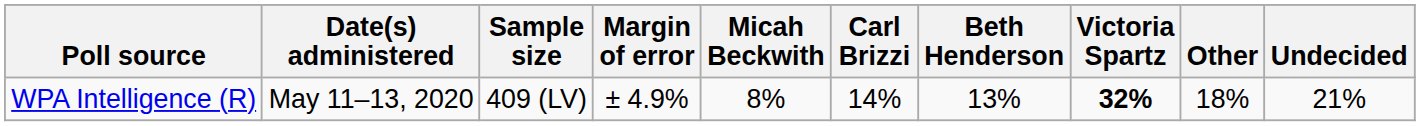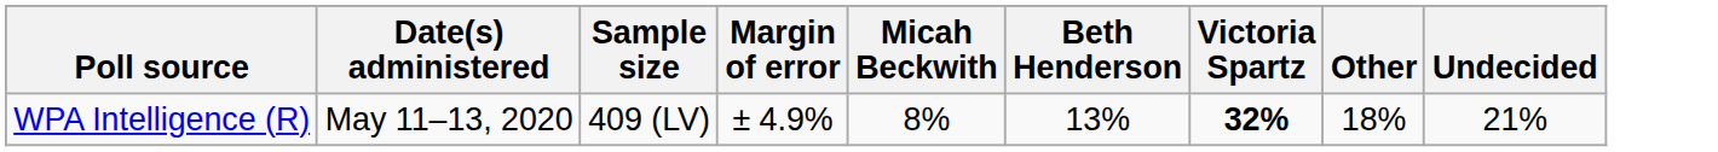- column: Carl Brizzi | 14%
